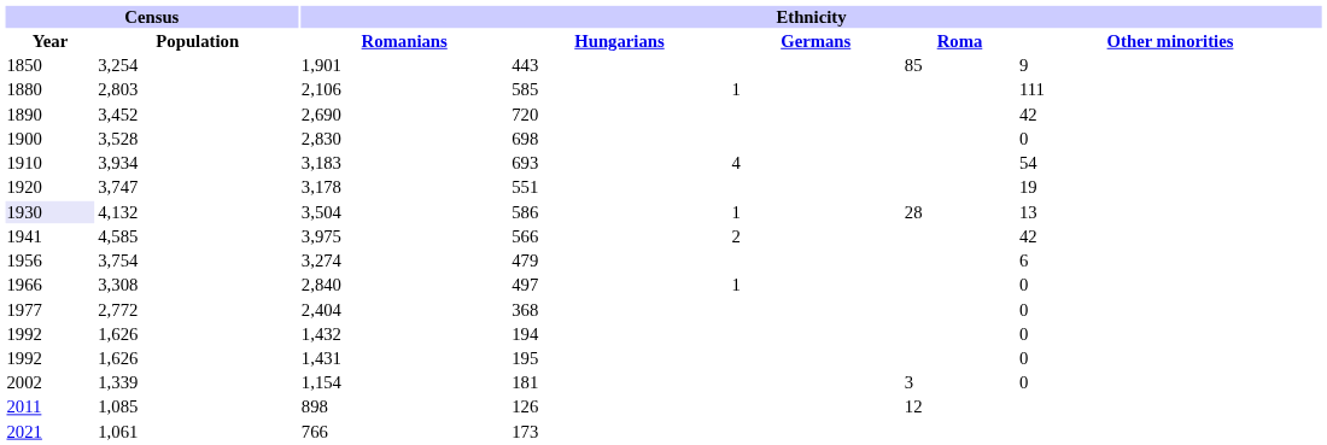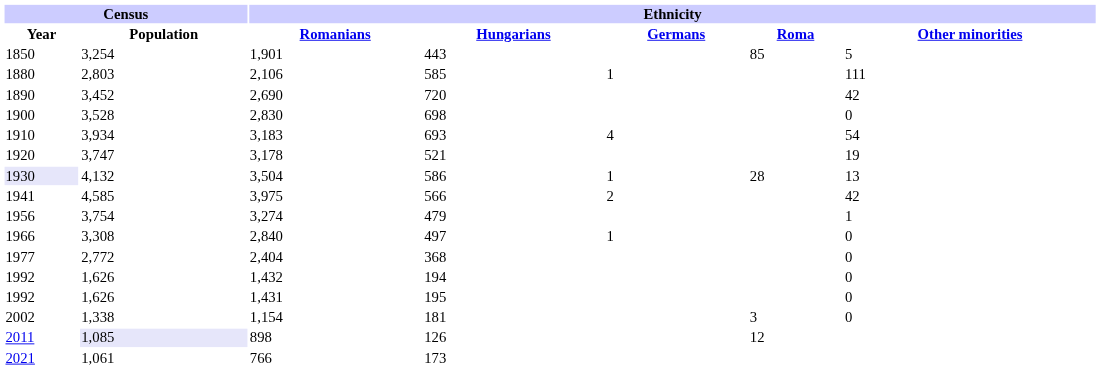1,901 | Ethnicity / Other minorities: 9 -> 5
3,178 | Ethnicity / Hungarians: 551 -> 521
3,274 | Ethnicity / Other minorities: 6 -> 1
1,154 | Census / Population: 1,339 -> 1,338
898 | Census / Population: no background -> lavender background
